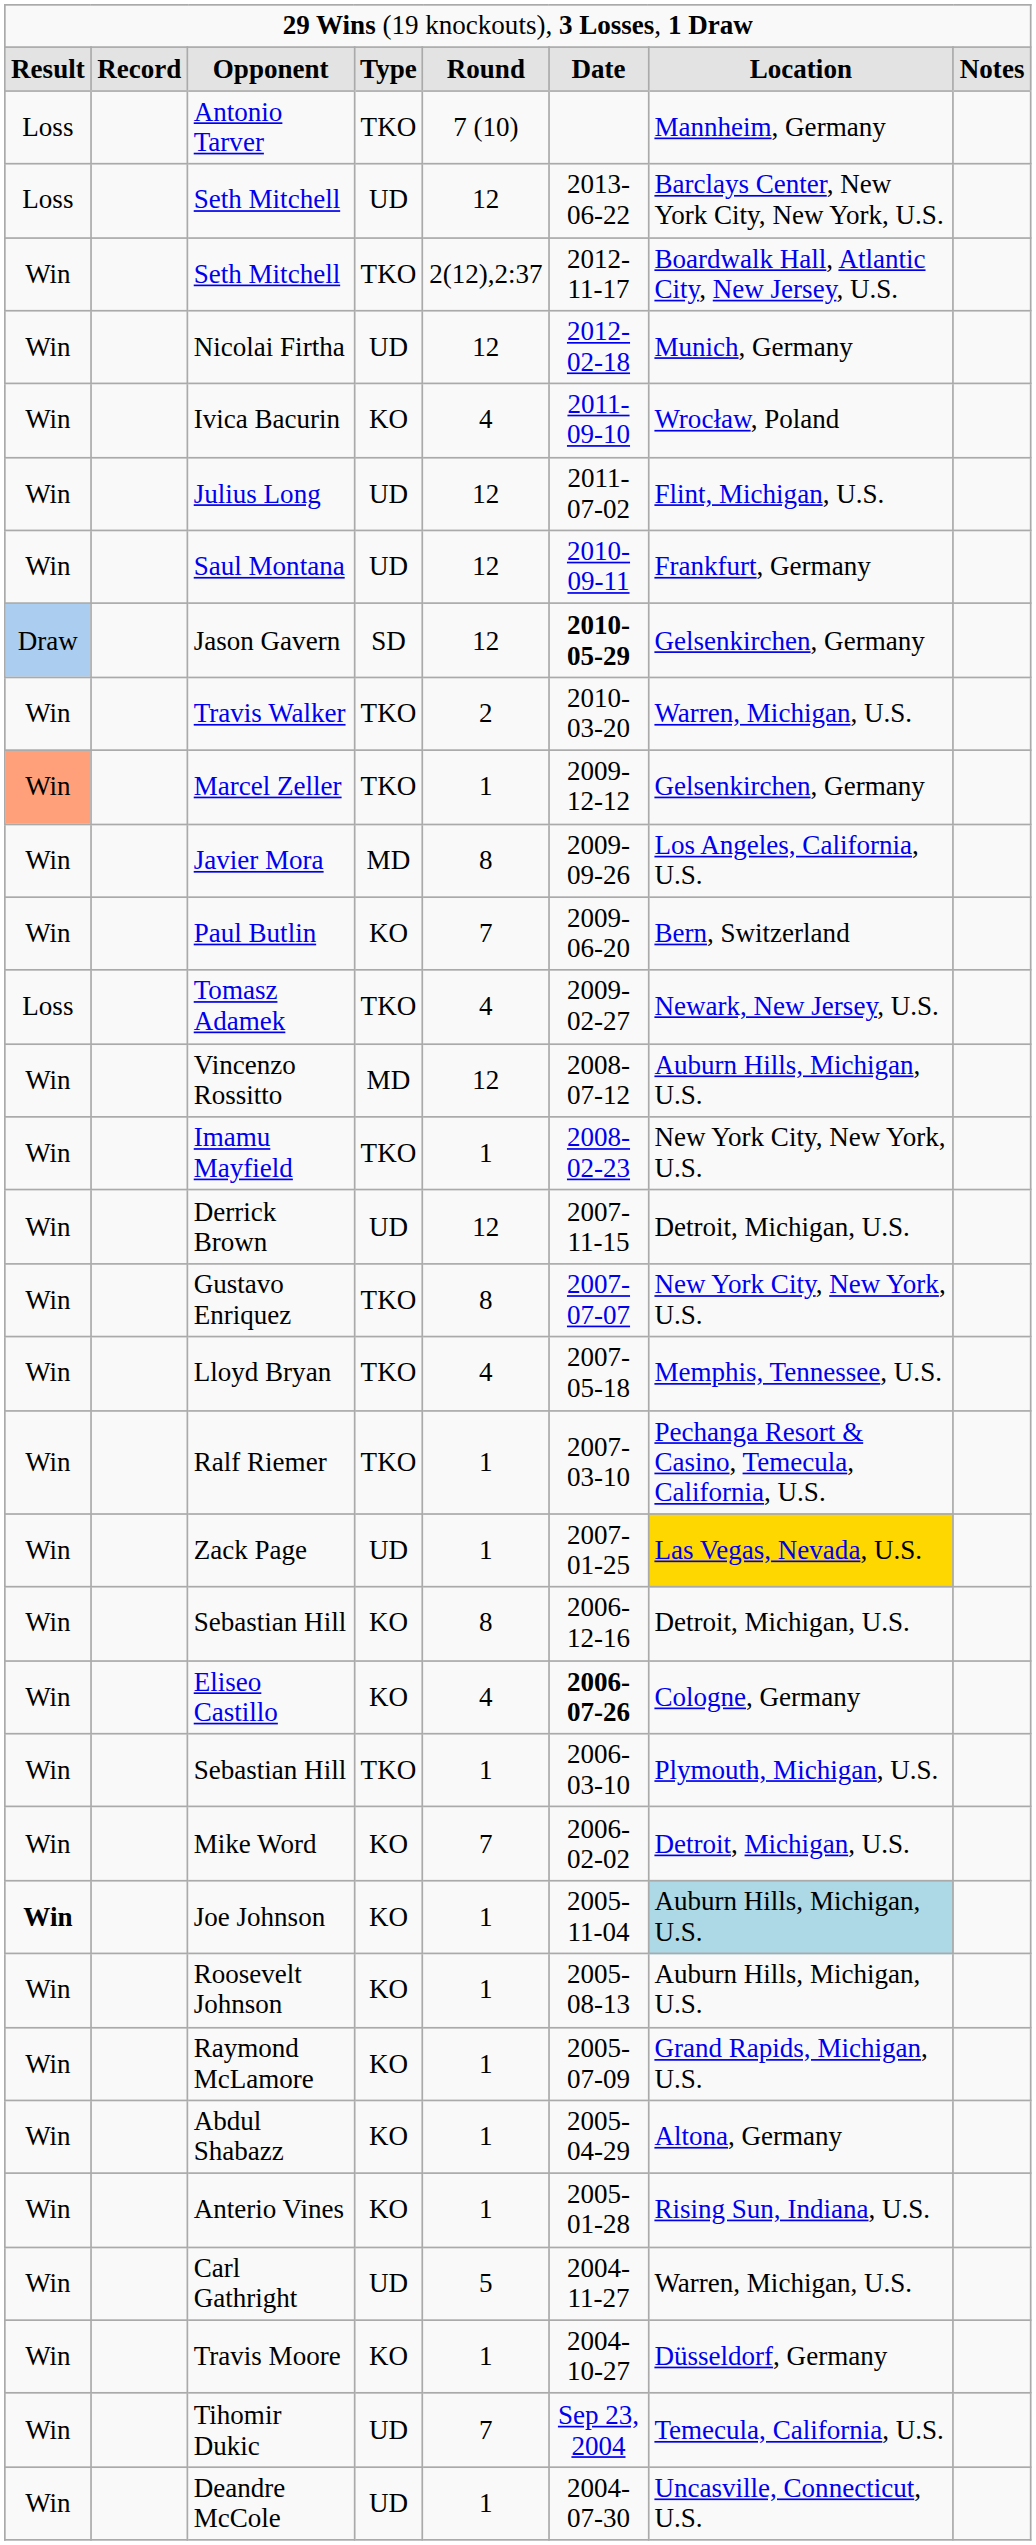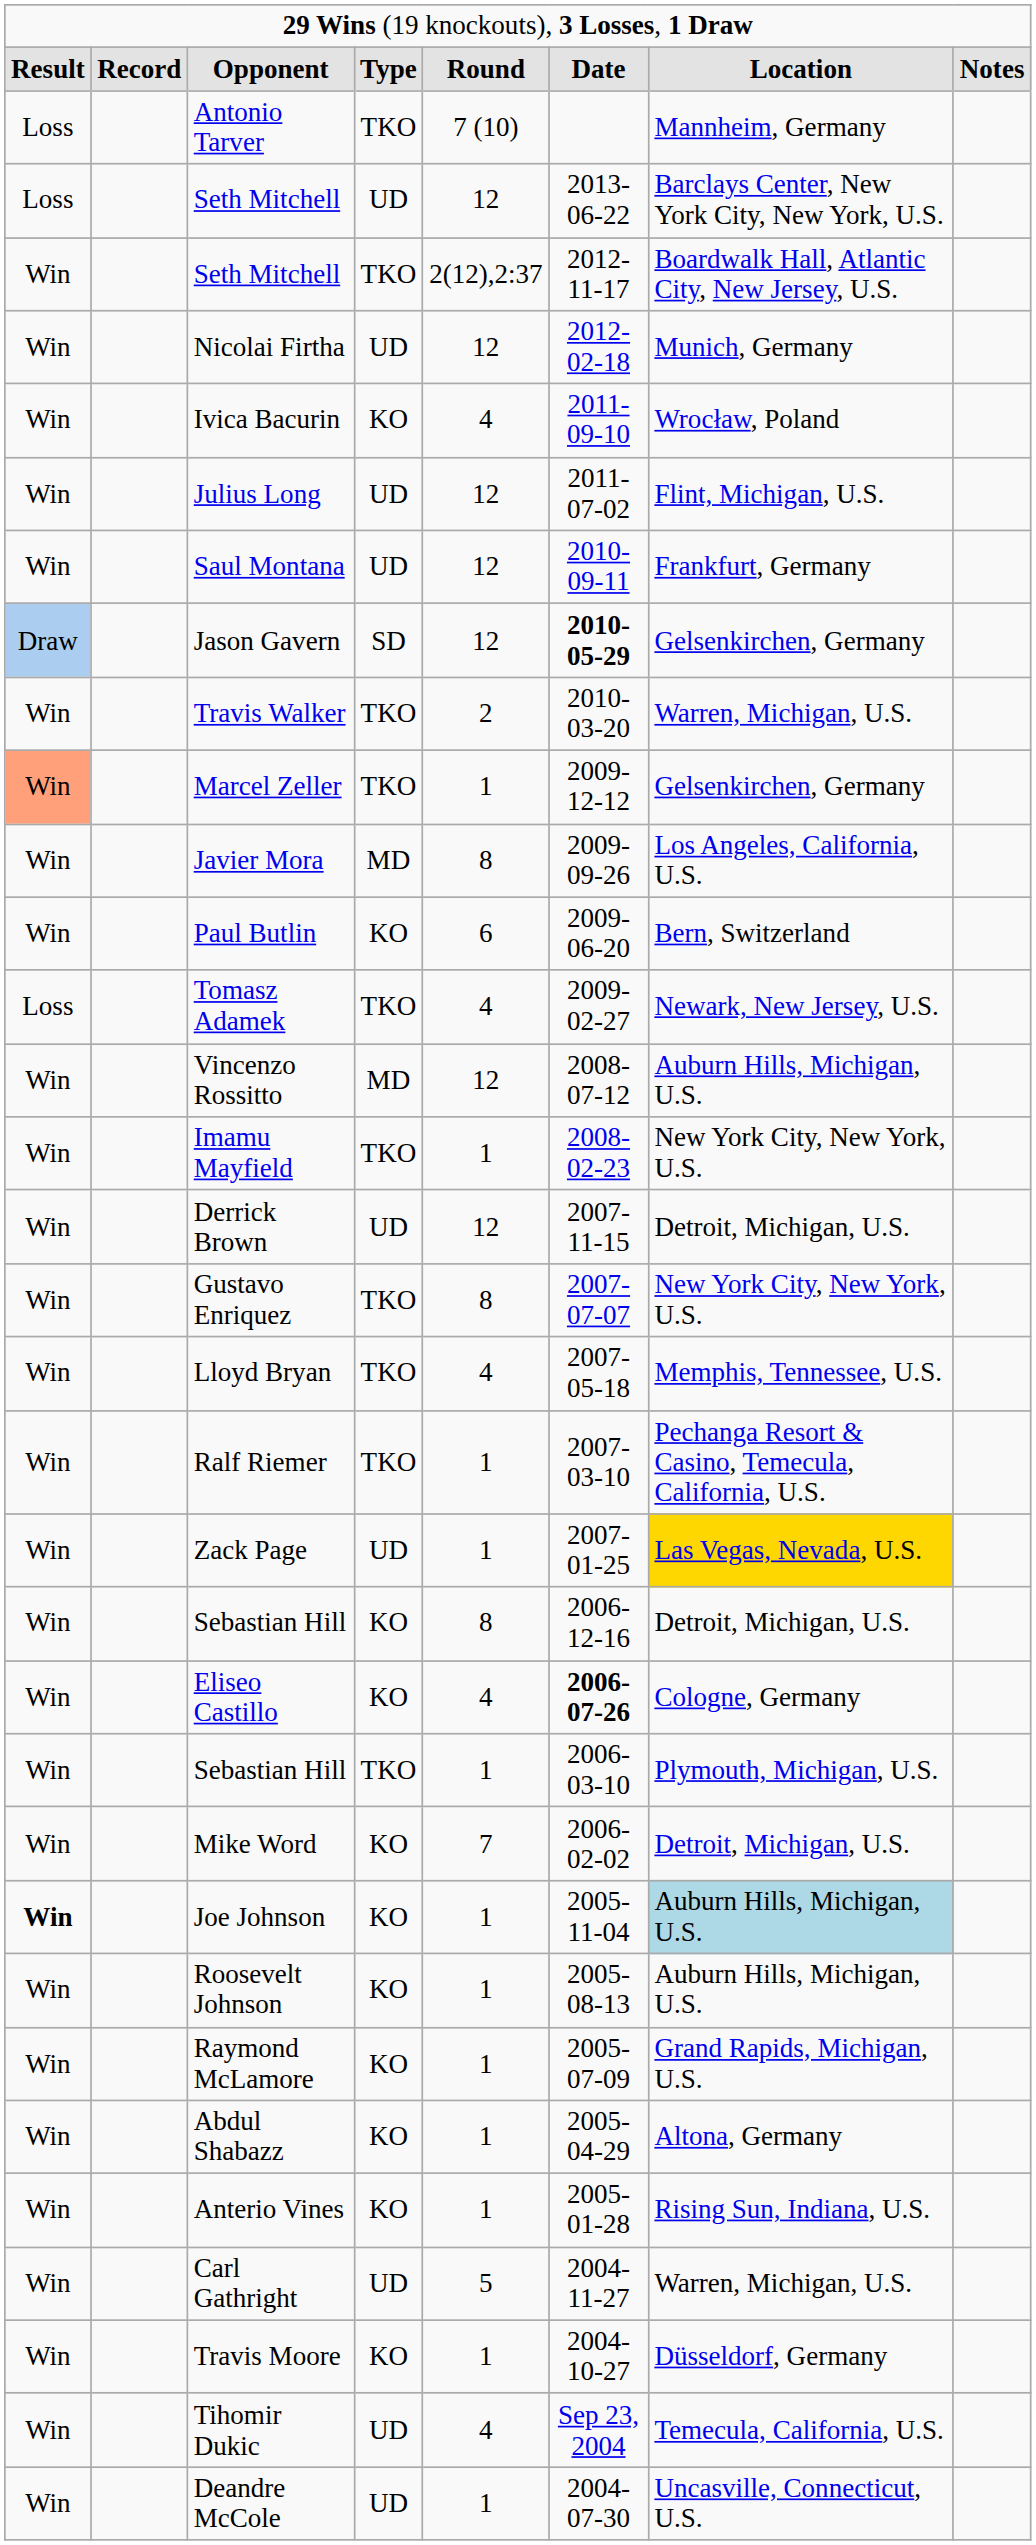Paul Butlin | column 5: 7 -> 6
Tihomir Dukic | column 5: 7 -> 4
